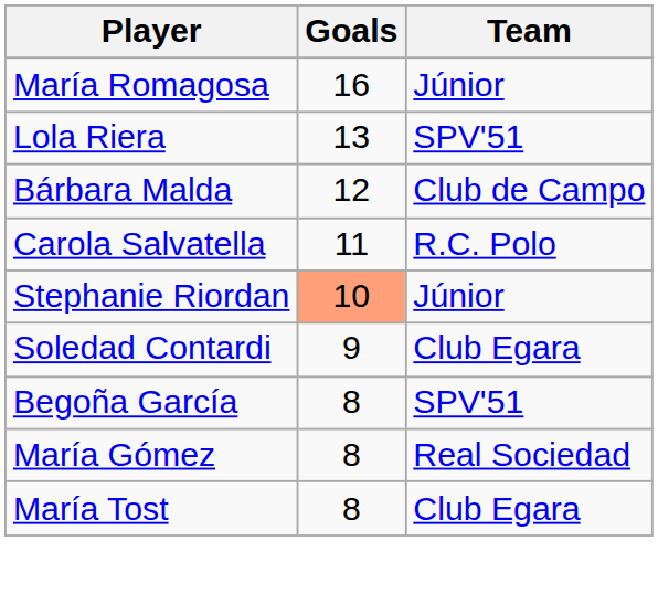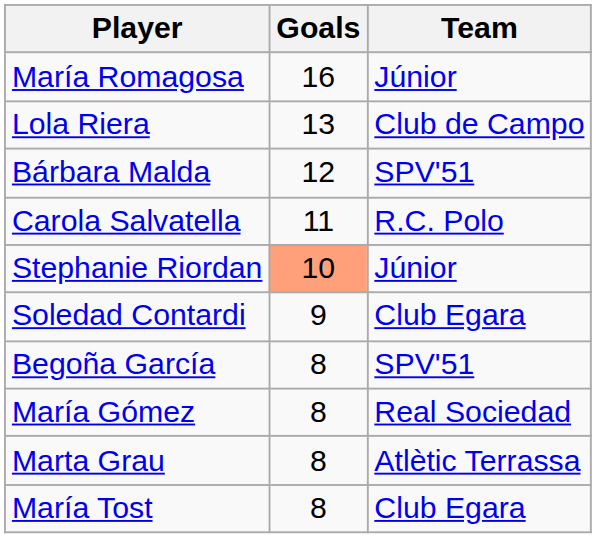Lola Riera | Team: SPV'51 -> Club de Campo
Bárbara Malda | Team: Club de Campo -> SPV'51
+ row: Marta Grau | 8 | Atlètic Terrassa
